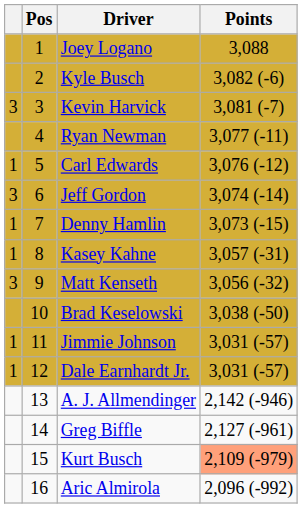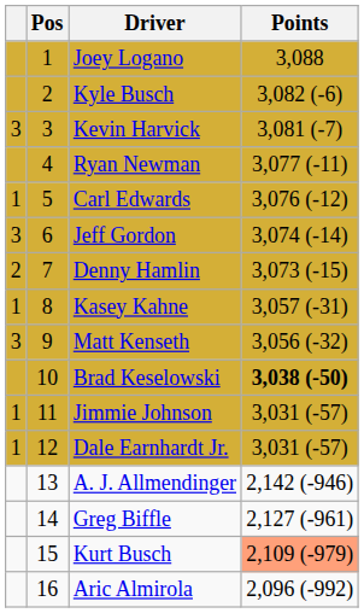Denny Hamlin | column 1: 1 -> 2
Brad Keselowski | Points: normal -> bold
